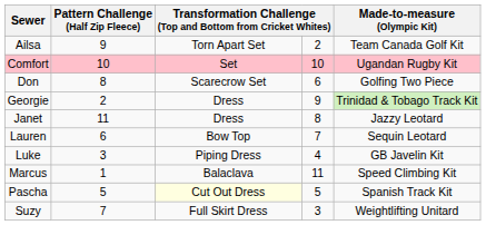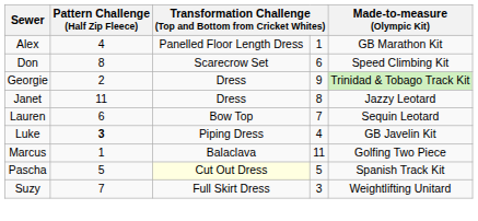- row: Ailsa | 9 | Torn Apart Set | 2 | Team Canada Golf Kit
+ row: Alex | 4 | Panelled Floor Length Dress | 1 | GB Marathon Kit
- row: Comfort | 10 | Set | 10 | Ugandan Rugby Kit
Don | Made-to-measure (Olympic Kit): Golfing Two Piece -> Speed Climbing Kit
Luke | Pattern Challenge (Half Zip Fleece): normal -> bold
Marcus | Made-to-measure (Olympic Kit): Speed Climbing Kit -> Golfing Two Piece
